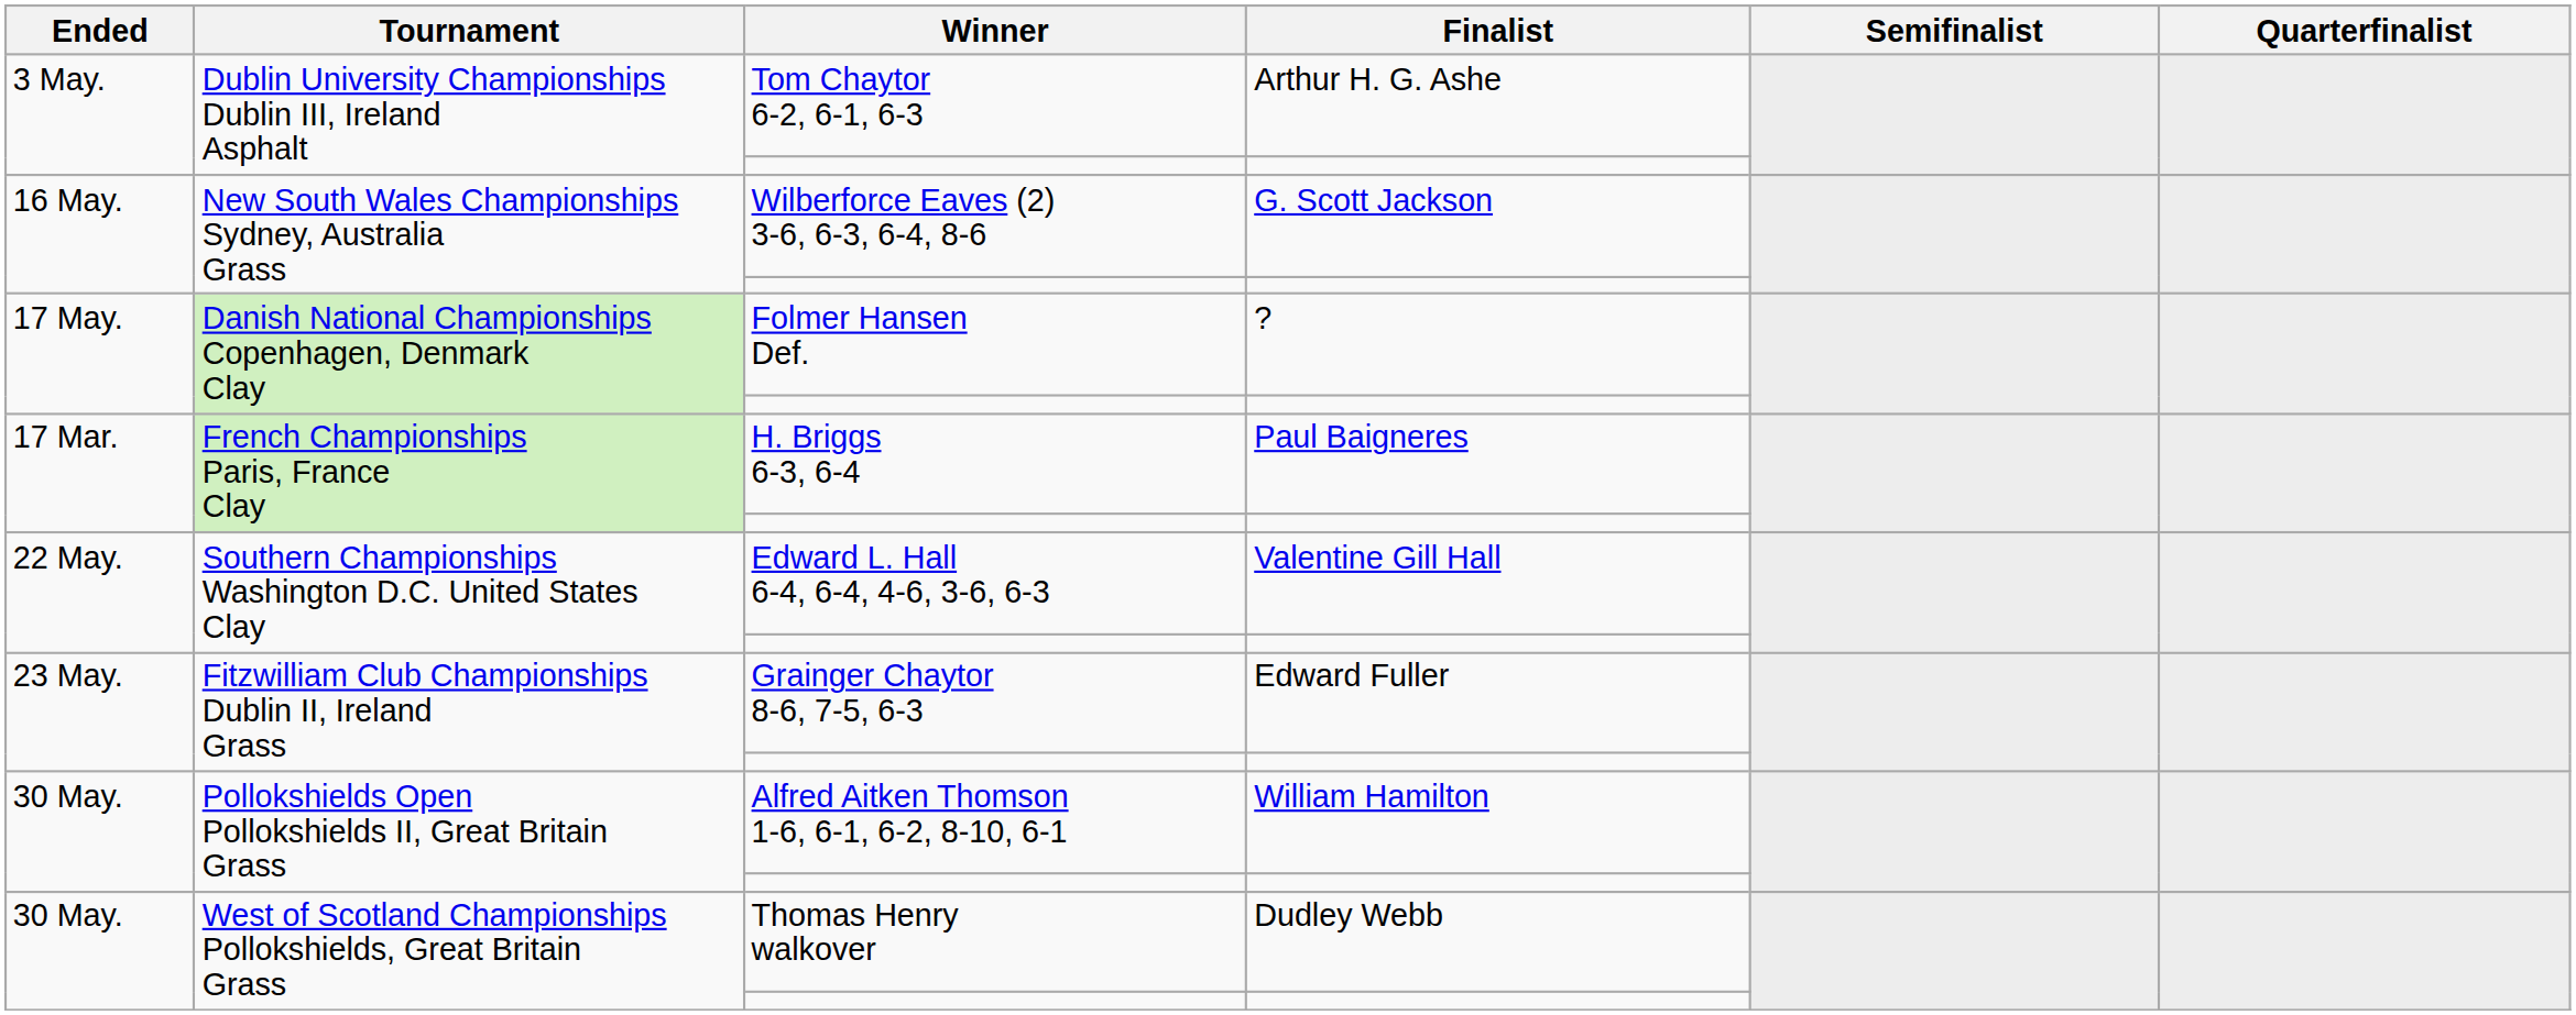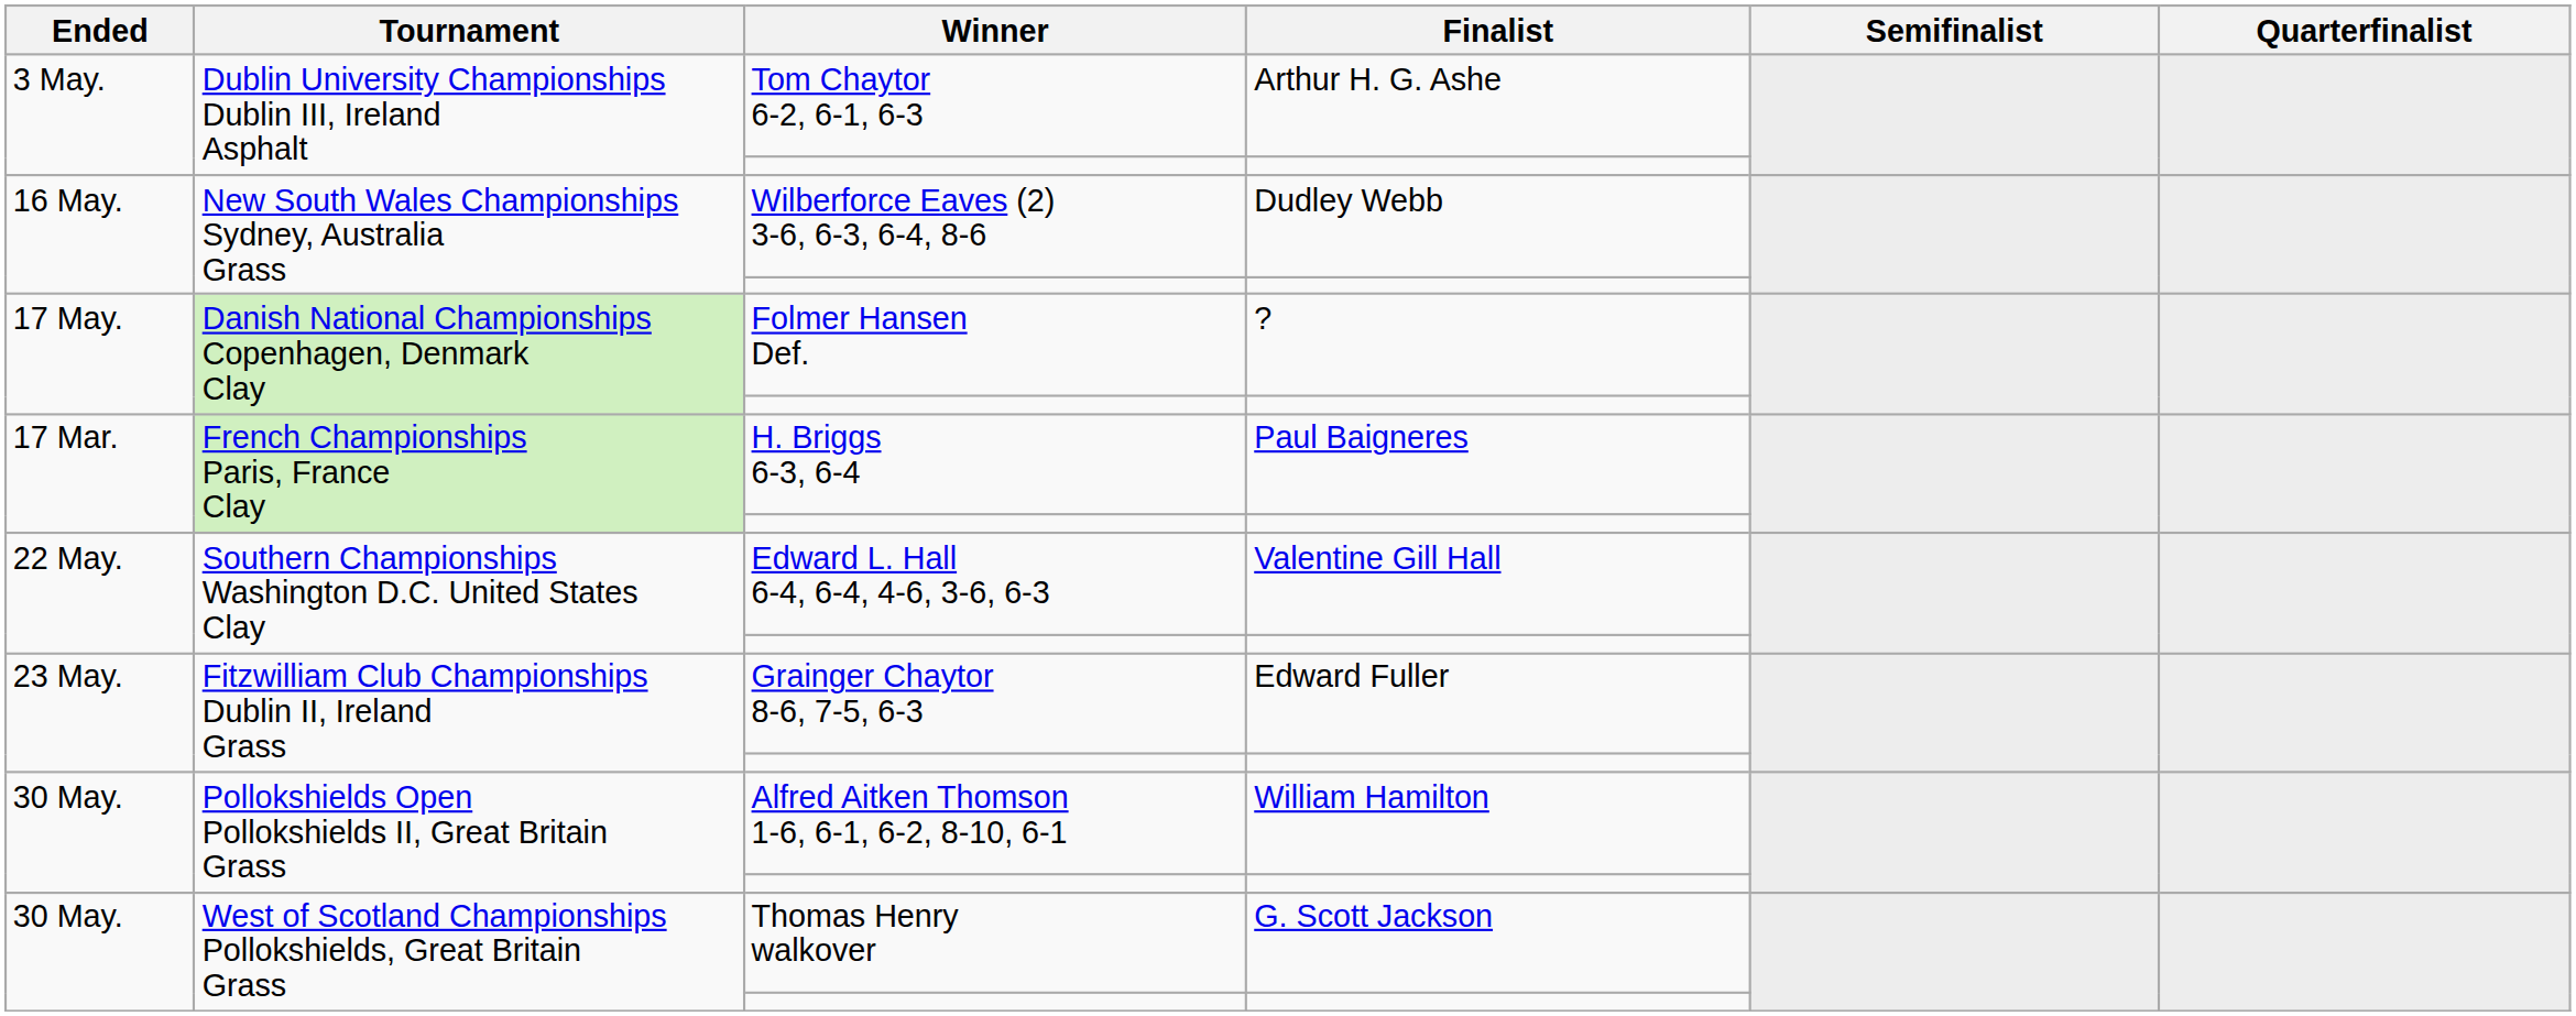Wilberforce Eaves (2) 3-6, 6-3, 6-4, 8-6 | Finalist: G. Scott Jackson -> Dudley Webb
Thomas Henry walkover | Finalist: Dudley Webb -> G. Scott Jackson
